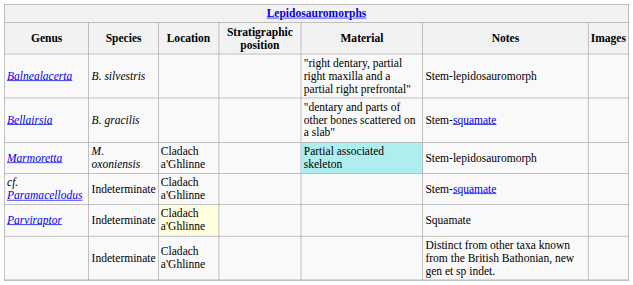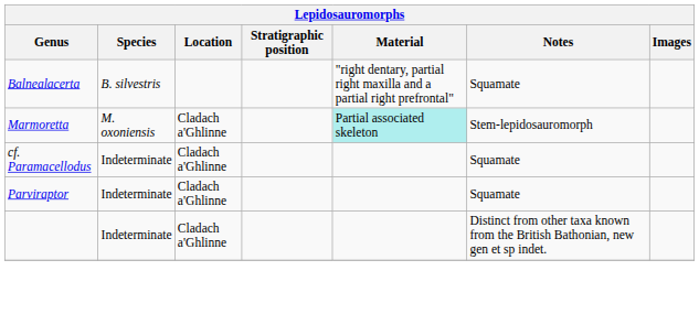Balnealacerta | Notes: Stem-lepidosauromorph -> Squamate
- row: Bellairsia | B. gracilis | "dentary and parts of other bones scattered on a slab" | Stem-squamate
cf. Paramacellodus | Notes: Stem-squamate -> Squamate
Parviraptor | Location: lightyellow background -> no background
